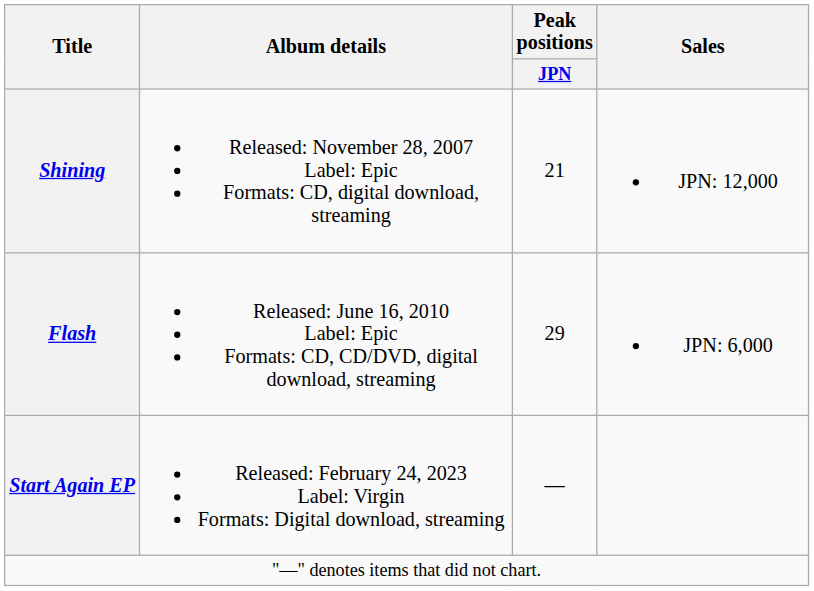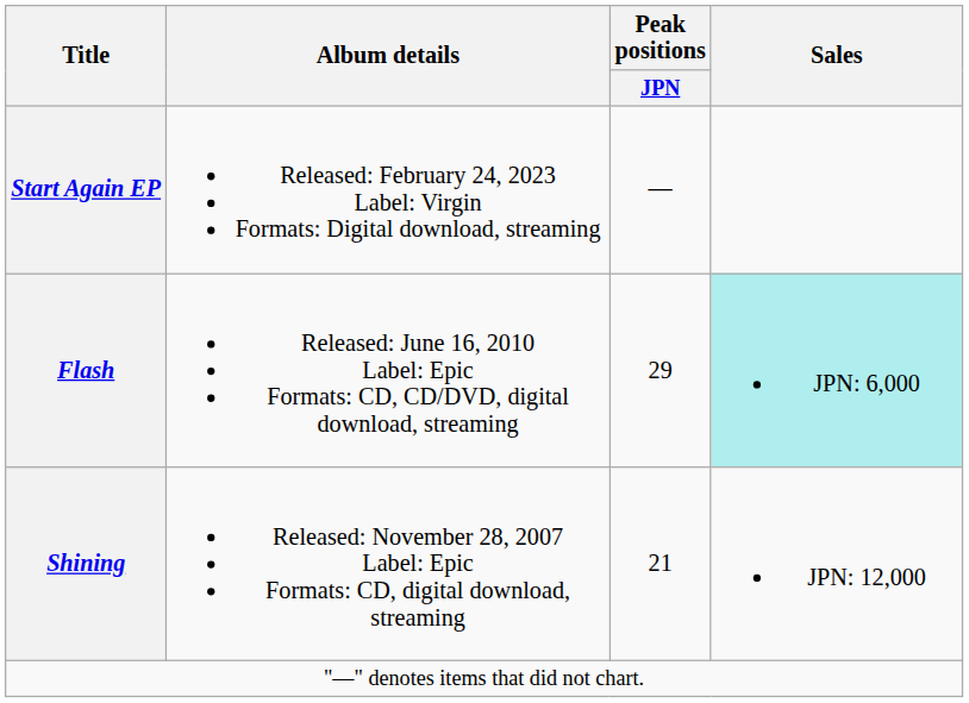rows swapped: Shining <-> Start Again EP
Flash | Sales: no background -> paleturquoise background
